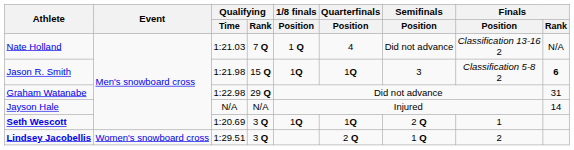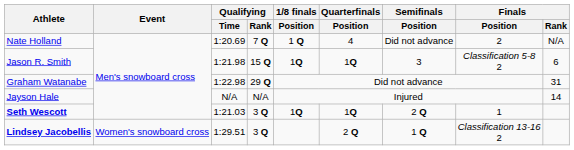Nate Holland | Qualifying / Time: 1:21.03 -> 1:20.69
Nate Holland | Finals / Position: Classification 13-16 2 -> 2
Jason R. Smith | Finals / Rank: bold -> normal
Seth Wescott | Qualifying / Time: 1:20.69 -> 1:21.03
Lindsey Jacobellis | Finals / Position: 2 -> Classification 13-16 2
